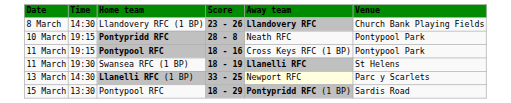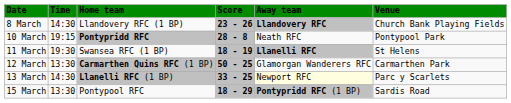- row: 11 March | 19:15 | Pontypool RFC | 18 - 16 | Cross Keys RFC (1 BP) | Pontypool Park
+ row: 12 March | 13:30 | Carmarthen Quins RFC (1 BP) | 50 - 25 | Glamorgan Wanderers RFC | Carmarthen Park
